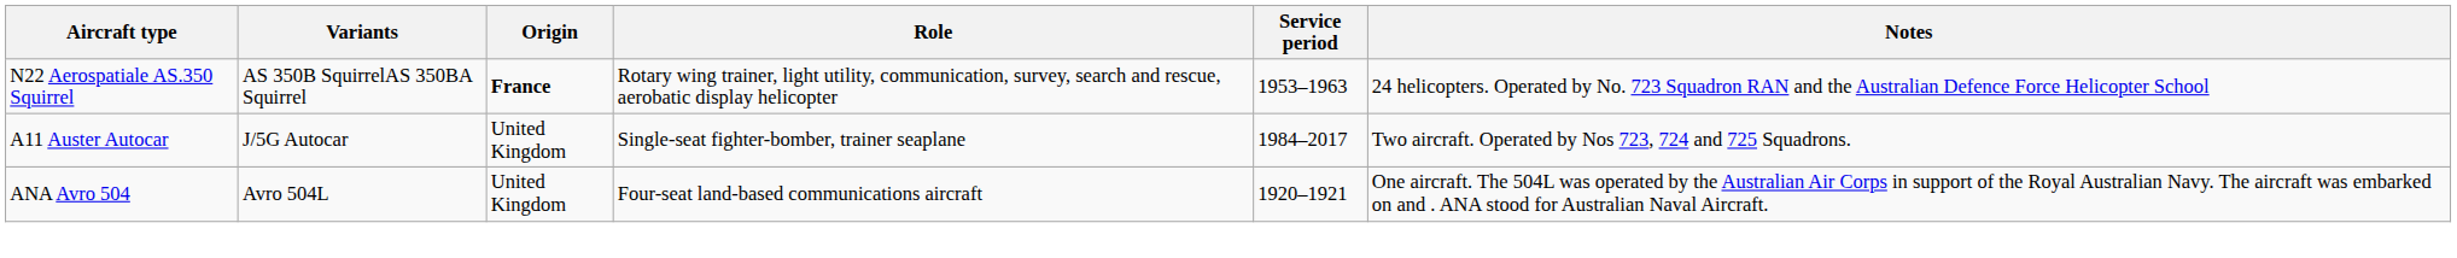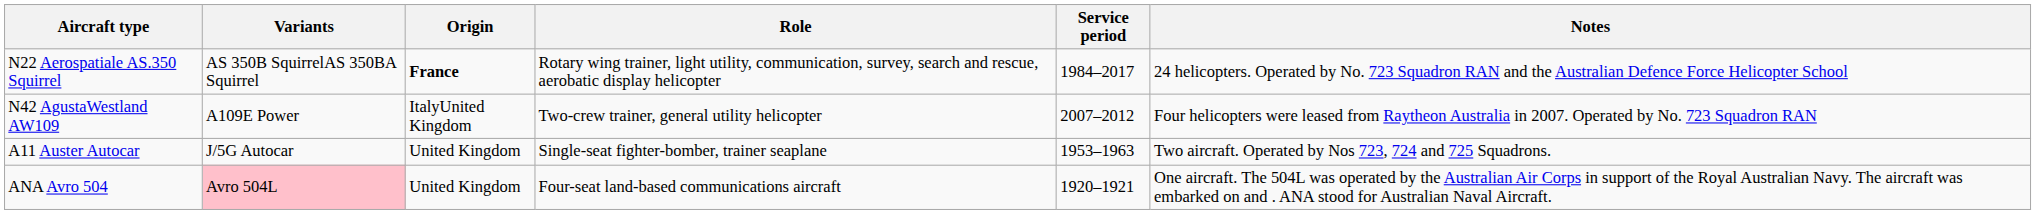N22 Aerospatiale AS.350 Squirrel | Service period: 1953–1963 -> 1984–2017
+ row: N42 AgustaWestland AW109 | A109E Power | ItalyUnited Kingdom | Two-crew trainer, general utility helicopter | 2007–2012 | Four helicopters were leased from Raytheon Australia in 2007. Operated by No. 723 Squadron RAN
A11 Auster Autocar | Service period: 1984–2017 -> 1953–1963
ANA Avro 504 | Variants: no background -> pink background
